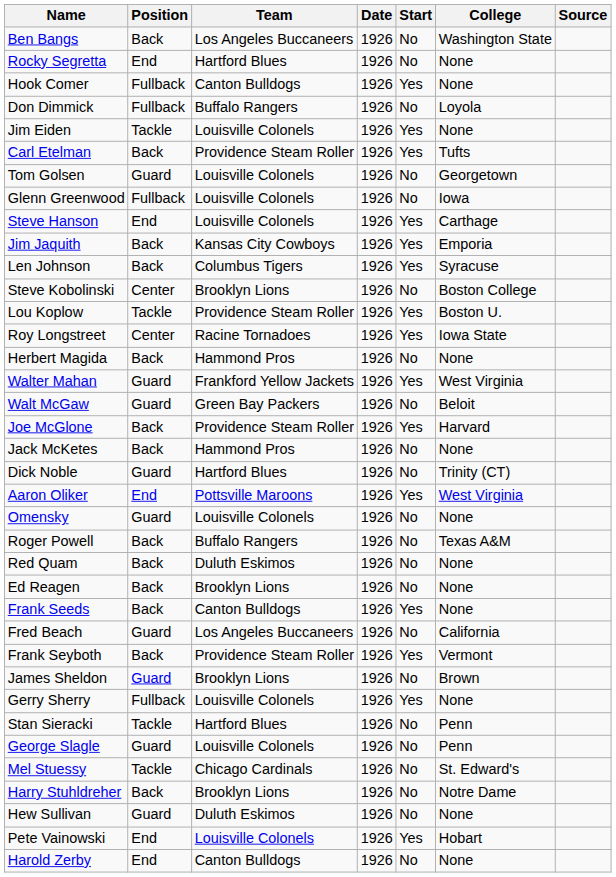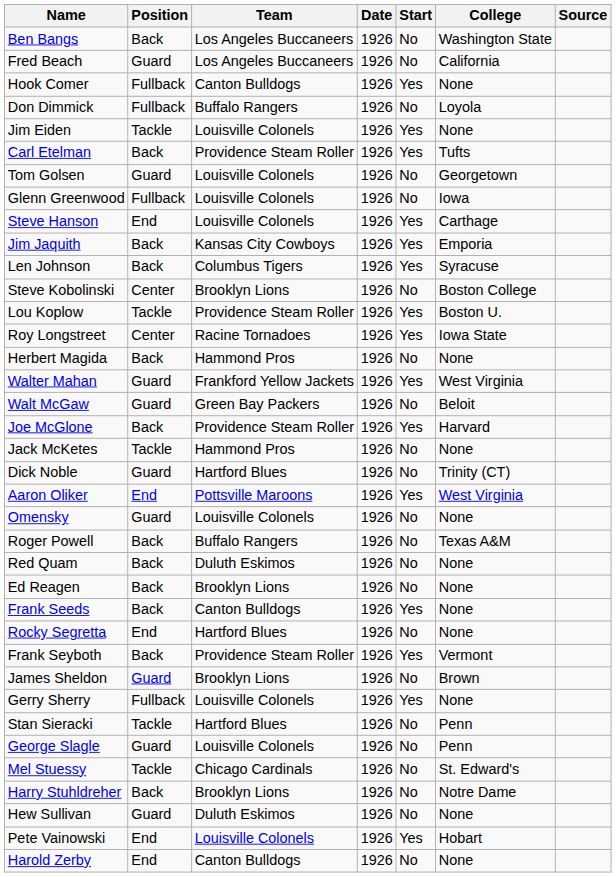rows swapped: Fred Beach <-> Rocky Segretta
Jack McKetes | Position: Back -> Tackle
